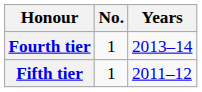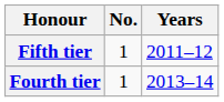rows swapped: Fourth tier <-> Fifth tier
